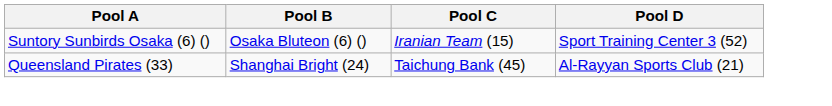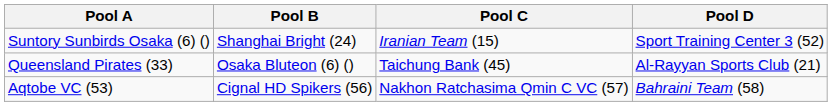Suntory Sunbirds Osaka (6) () | Pool B: Osaka Bluteon (6) () -> Shanghai Bright (24)
Queensland Pirates (33) | Pool B: Shanghai Bright (24) -> Osaka Bluteon (6) ()
+ row: Aqtobe VC (53) | Cignal HD Spikers (56) | Nakhon Ratchasima Qmin C VC (57) | Bahraini Team (58)
